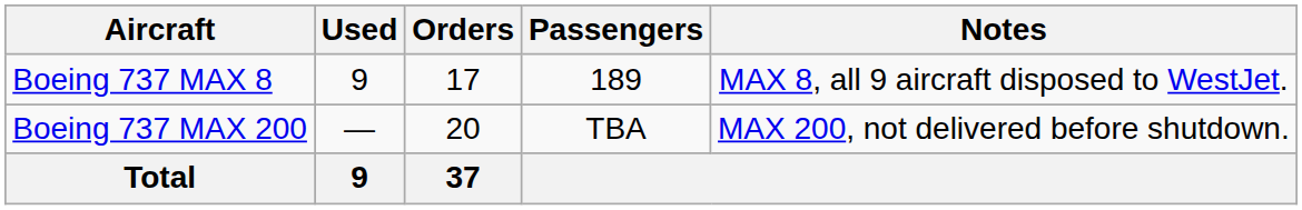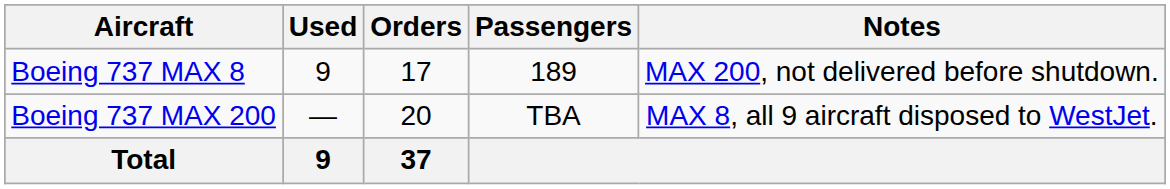Boeing 737 MAX 8 | Notes: MAX 8, all 9 aircraft disposed to WestJet. -> MAX 200, not delivered before shutdown.
Boeing 737 MAX 200 | Notes: MAX 200, not delivered before shutdown. -> MAX 8, all 9 aircraft disposed to WestJet.
